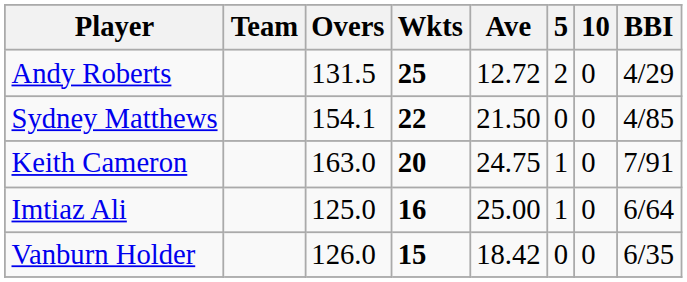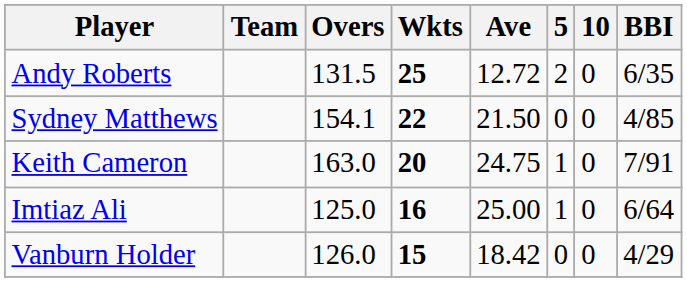Andy Roberts | BBI: 4/29 -> 6/35
Vanburn Holder | BBI: 6/35 -> 4/29
